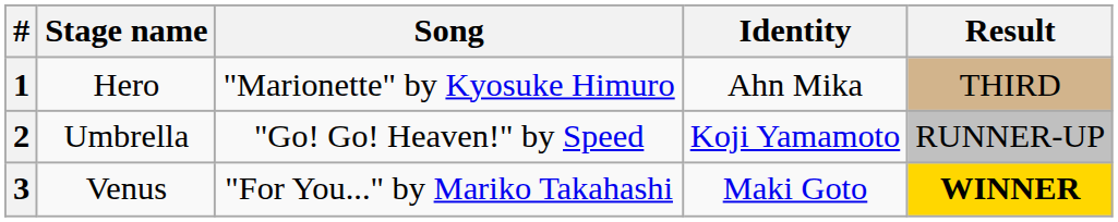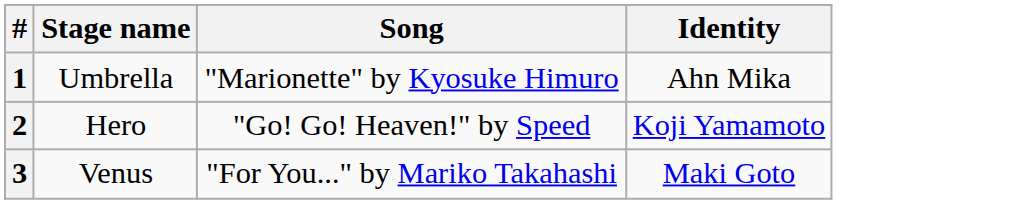- column: Result | THIRD | RUNNER-UP | WINNER
1 | Stage name: Hero -> Umbrella
2 | Stage name: Umbrella -> Hero
